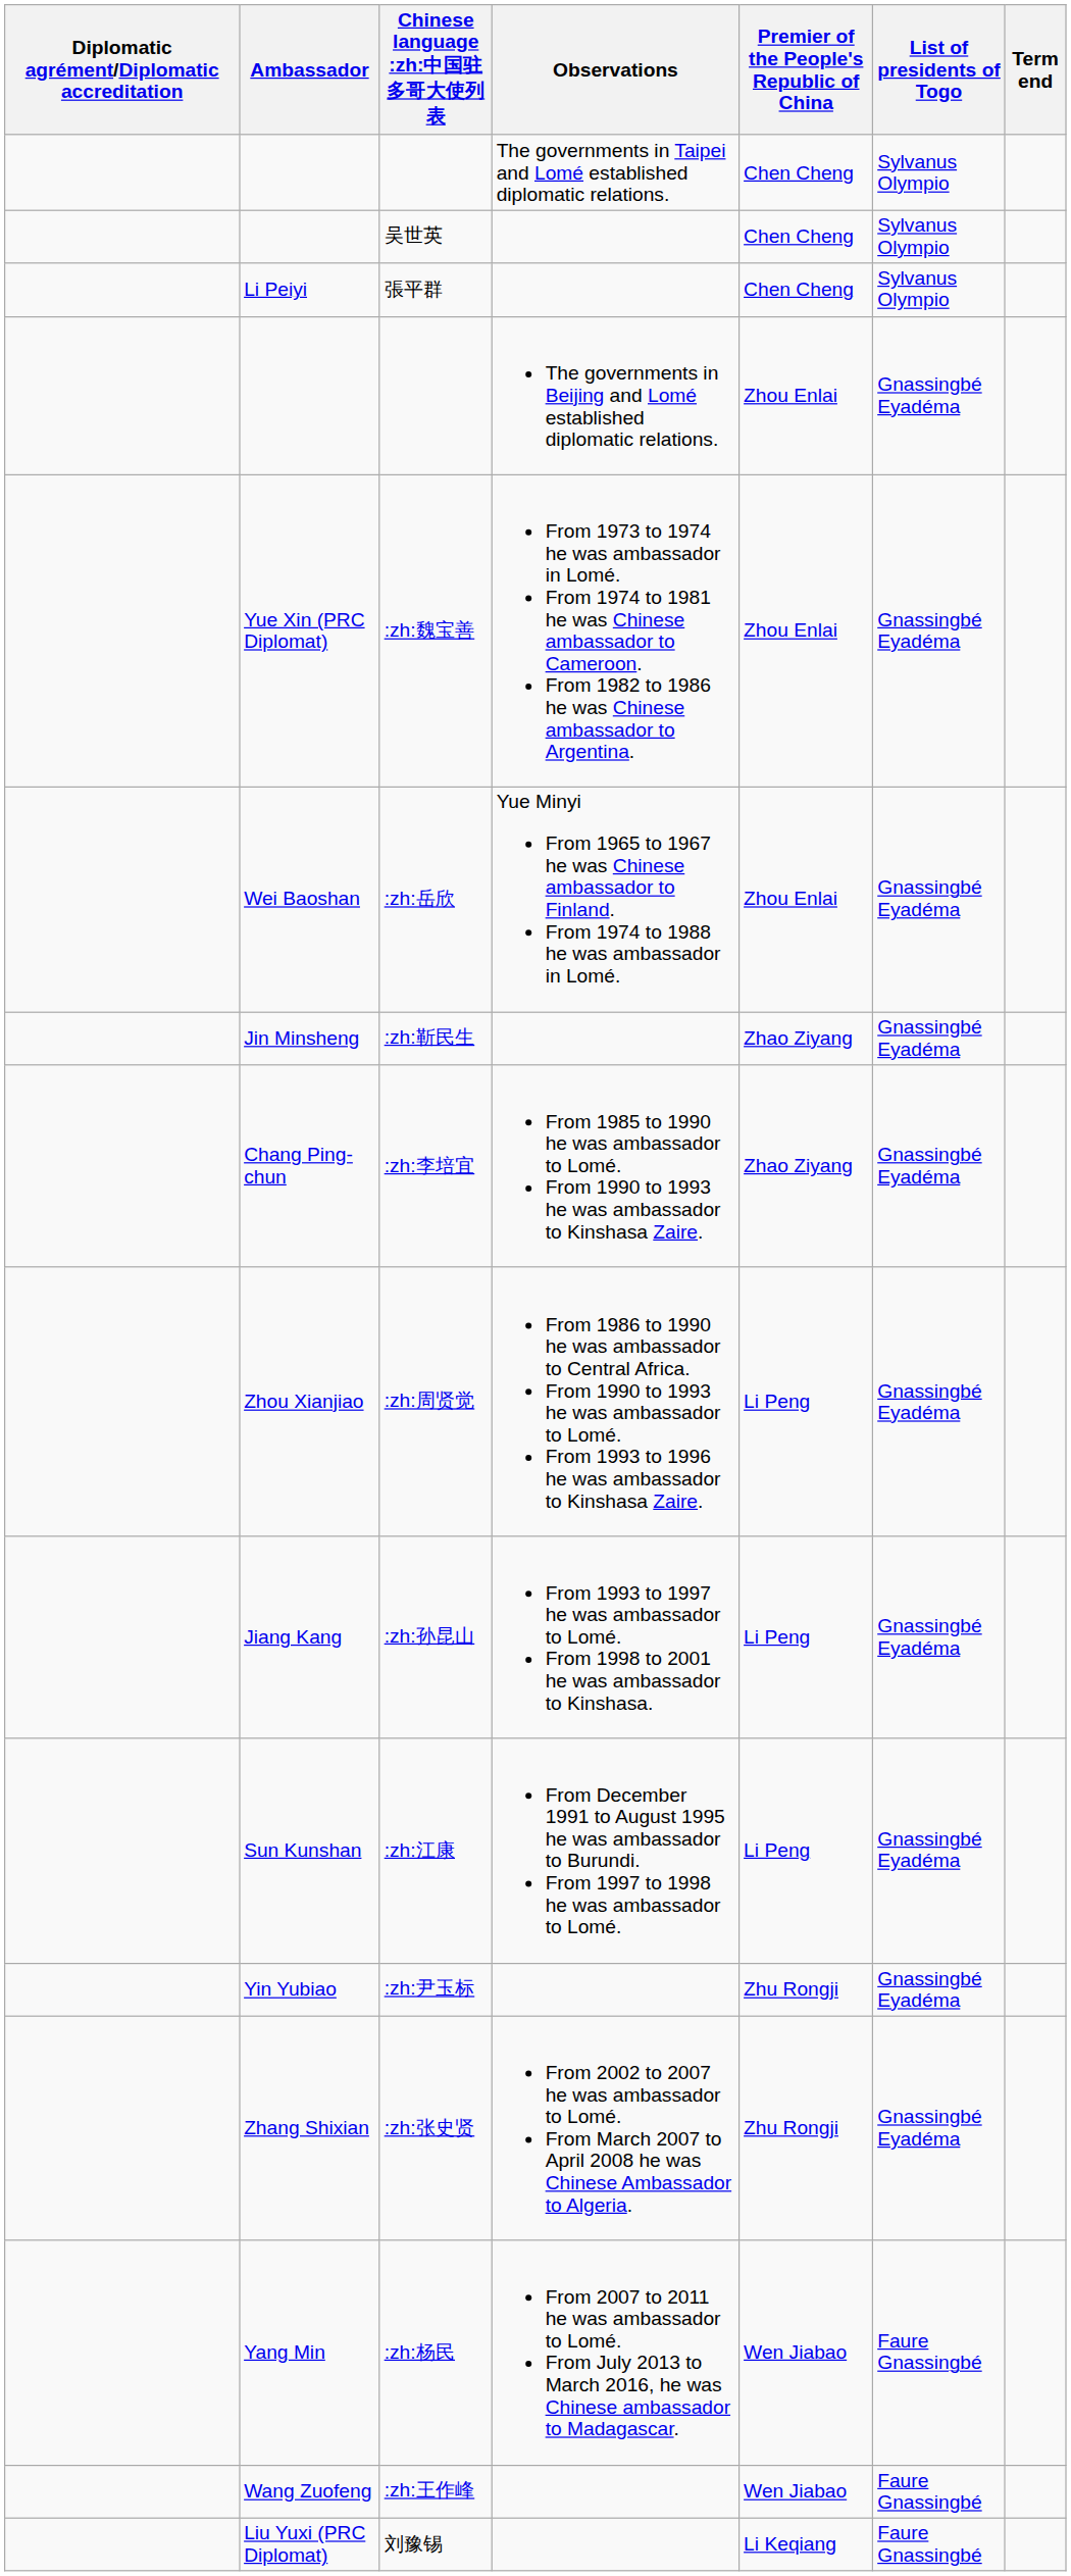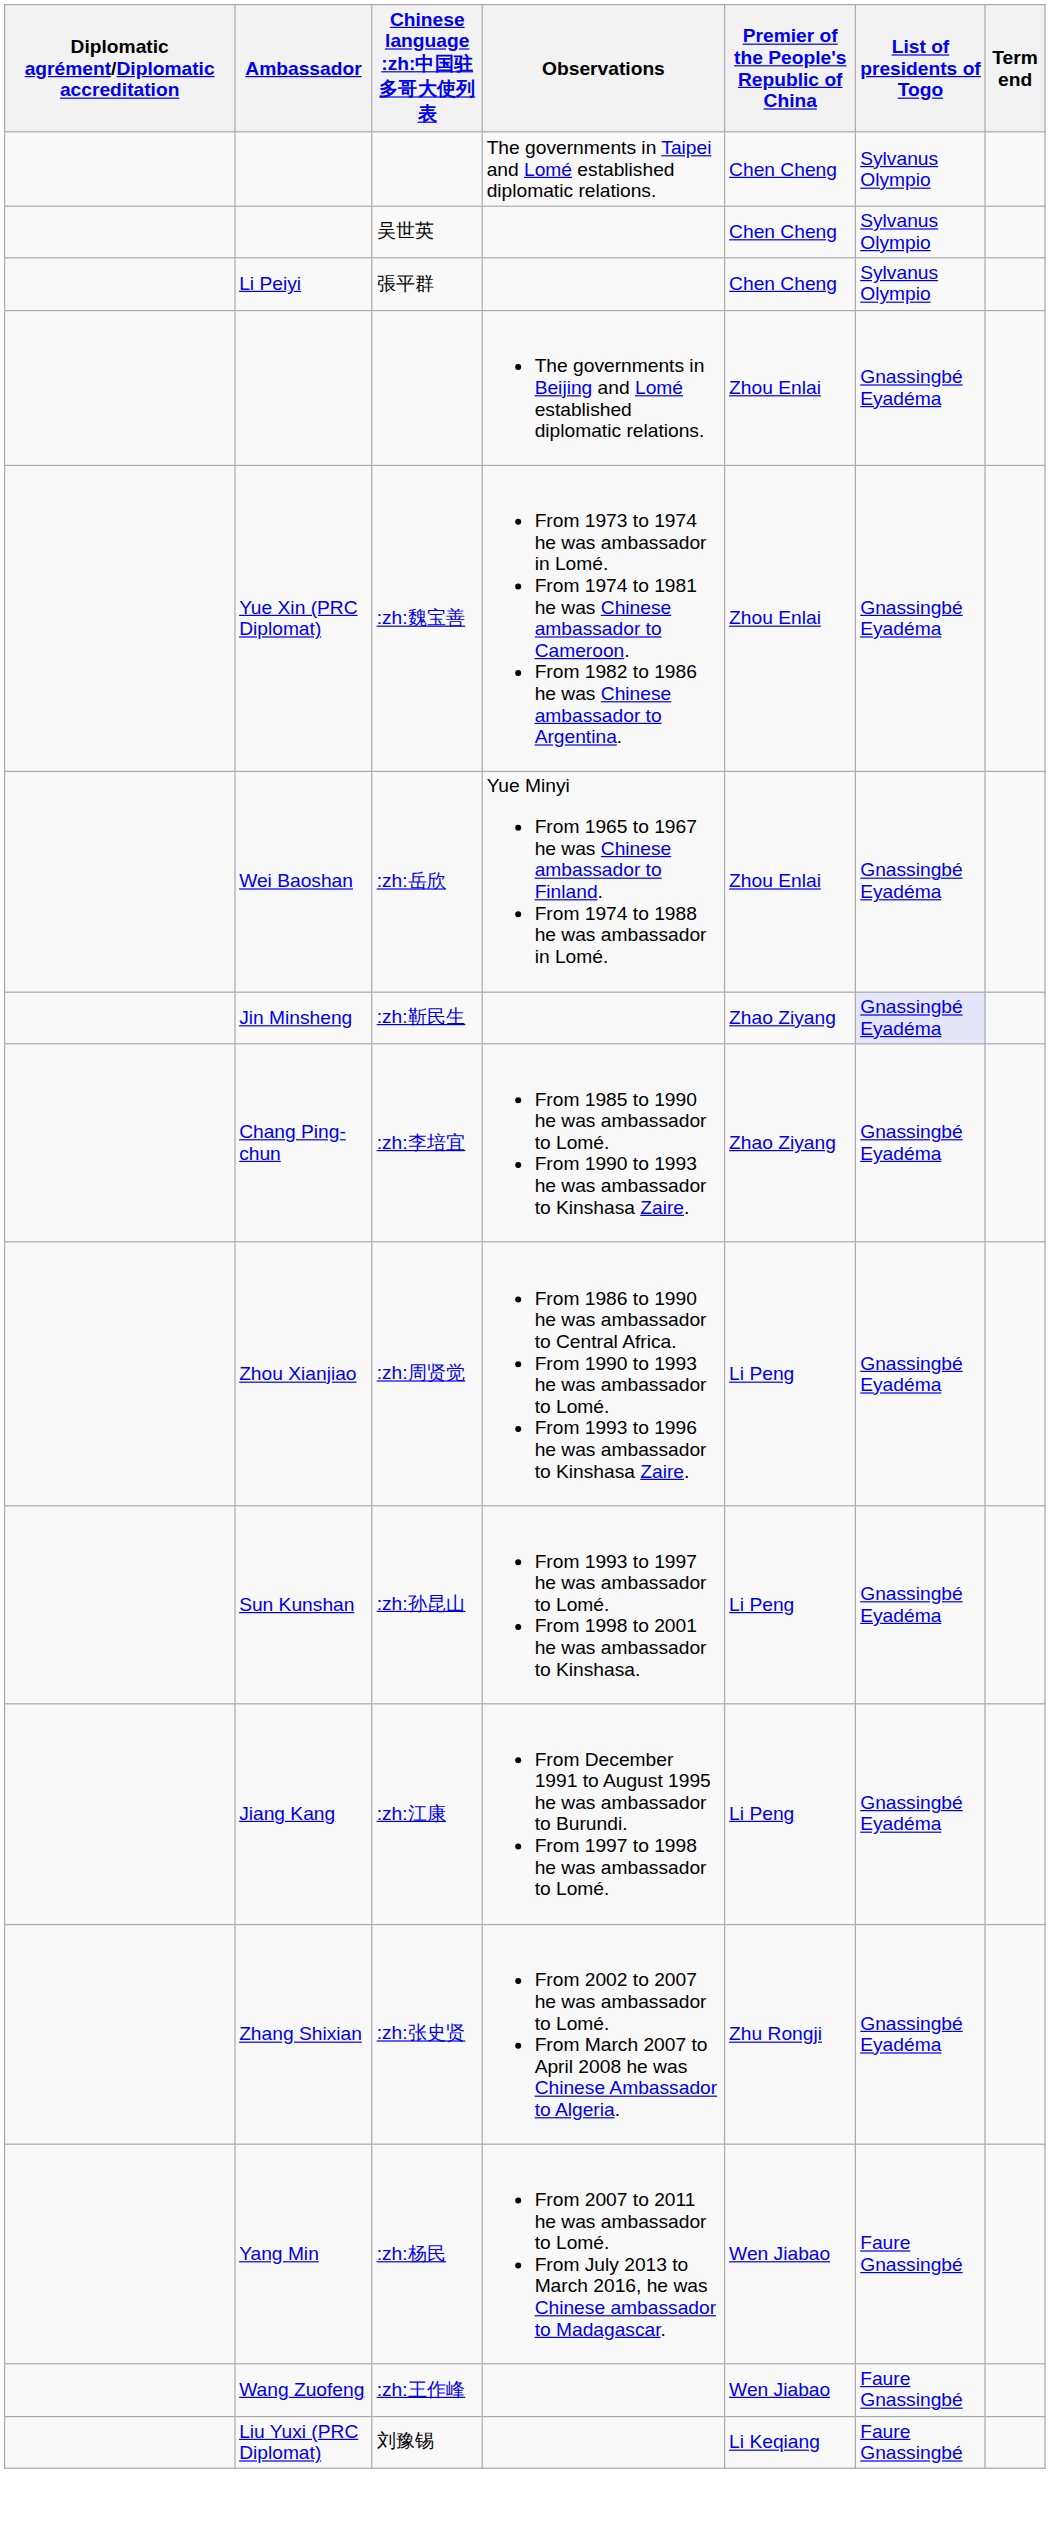:zh:靳民生 | List of presidents of Togo: no background -> lavender background
:zh:孙昆山 | Ambassador: Jiang Kang -> Sun Kunshan
:zh:江康 | Ambassador: Sun Kunshan -> Jiang Kang
- row: Yin Yubiao | :zh:尹玉标 | Zhu Rongji | Gnassingbé Eyadéma
